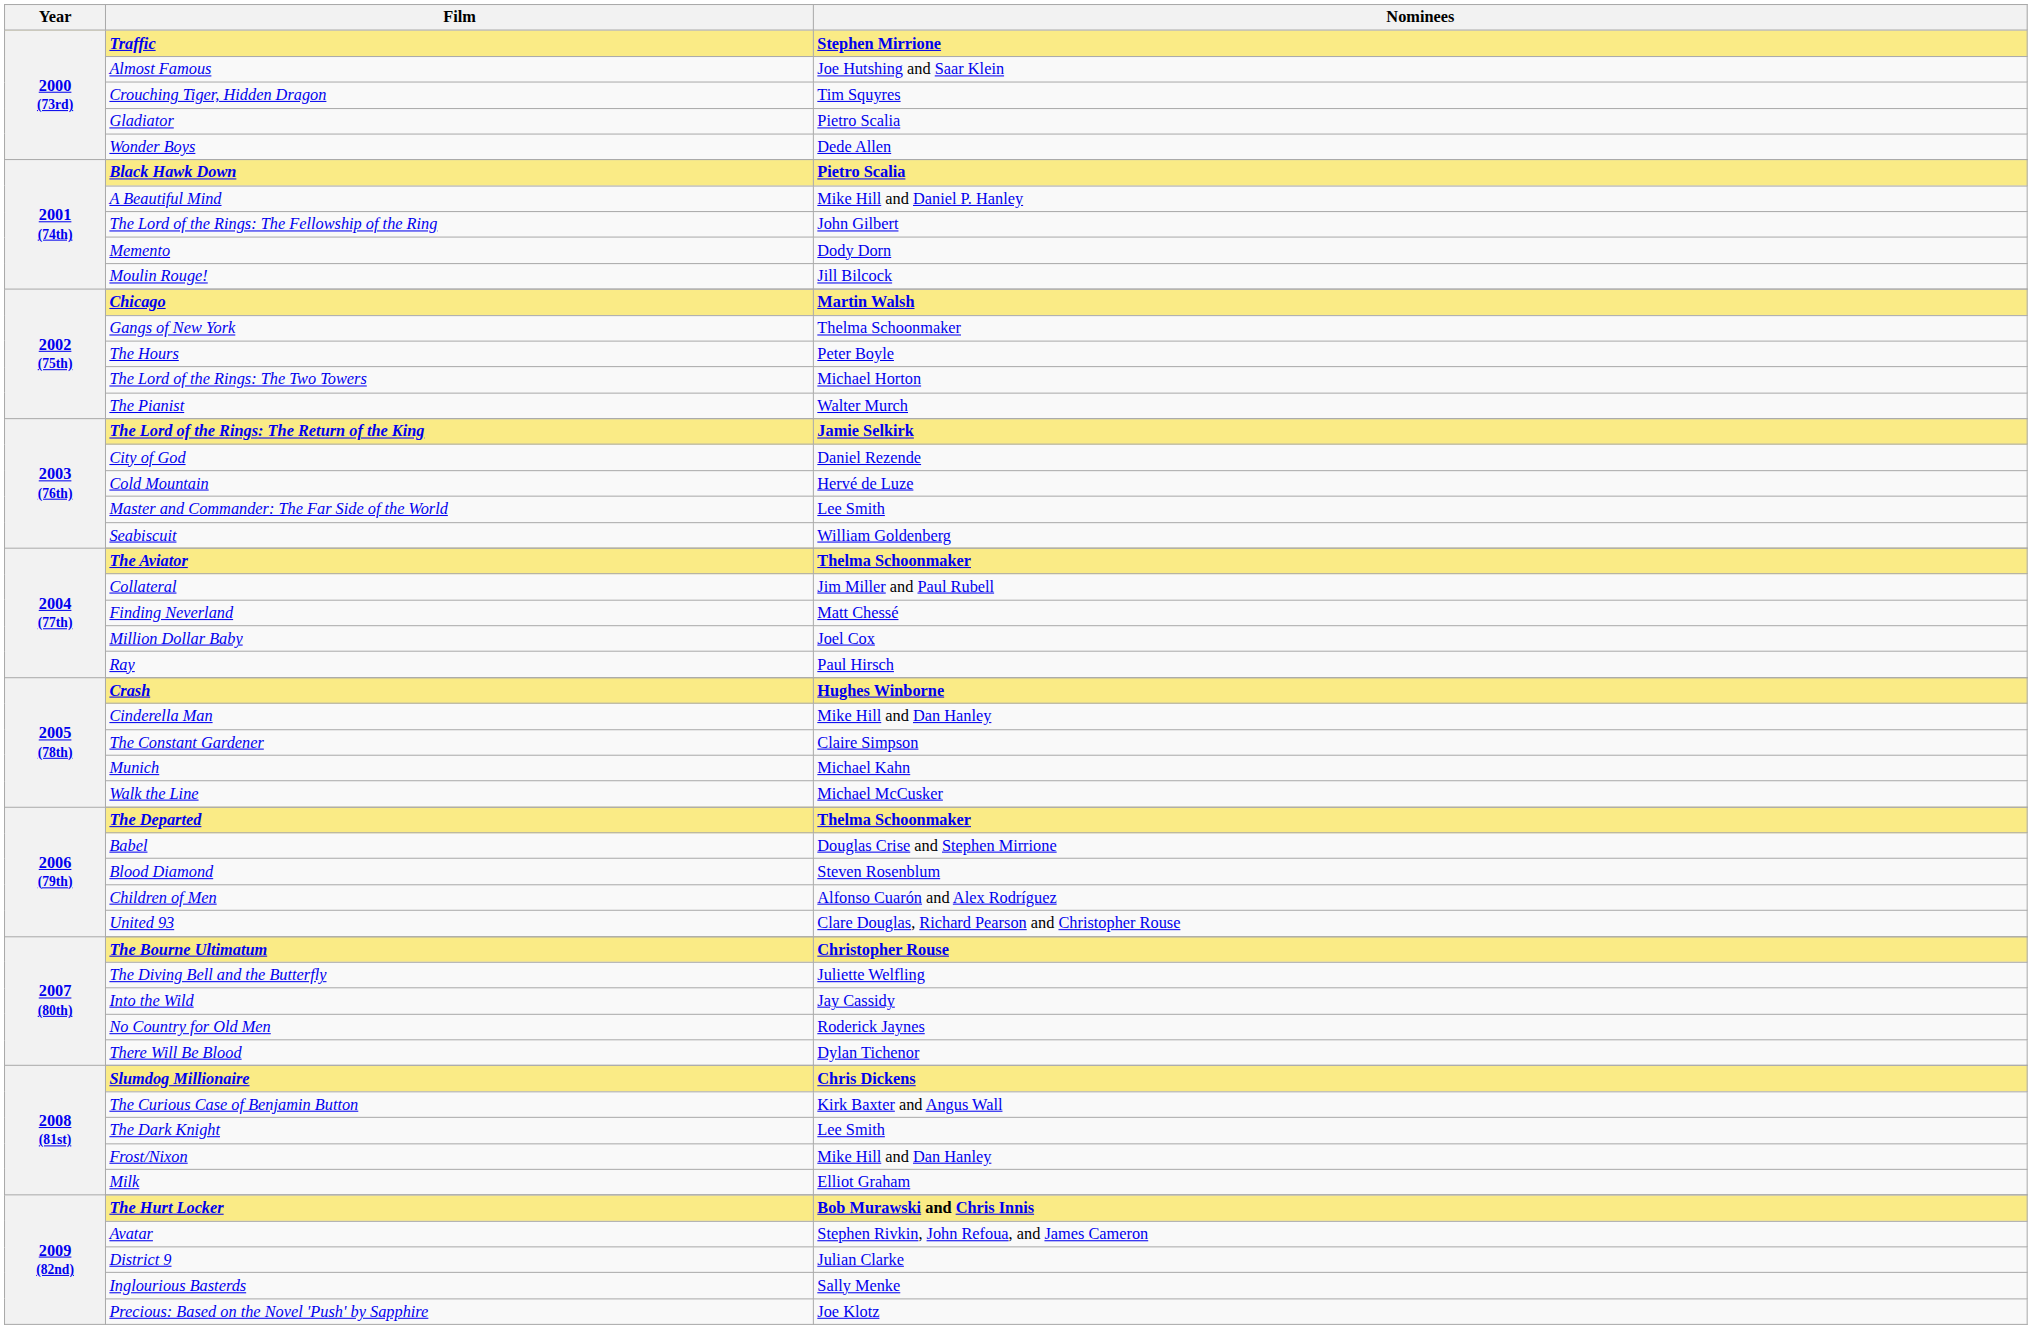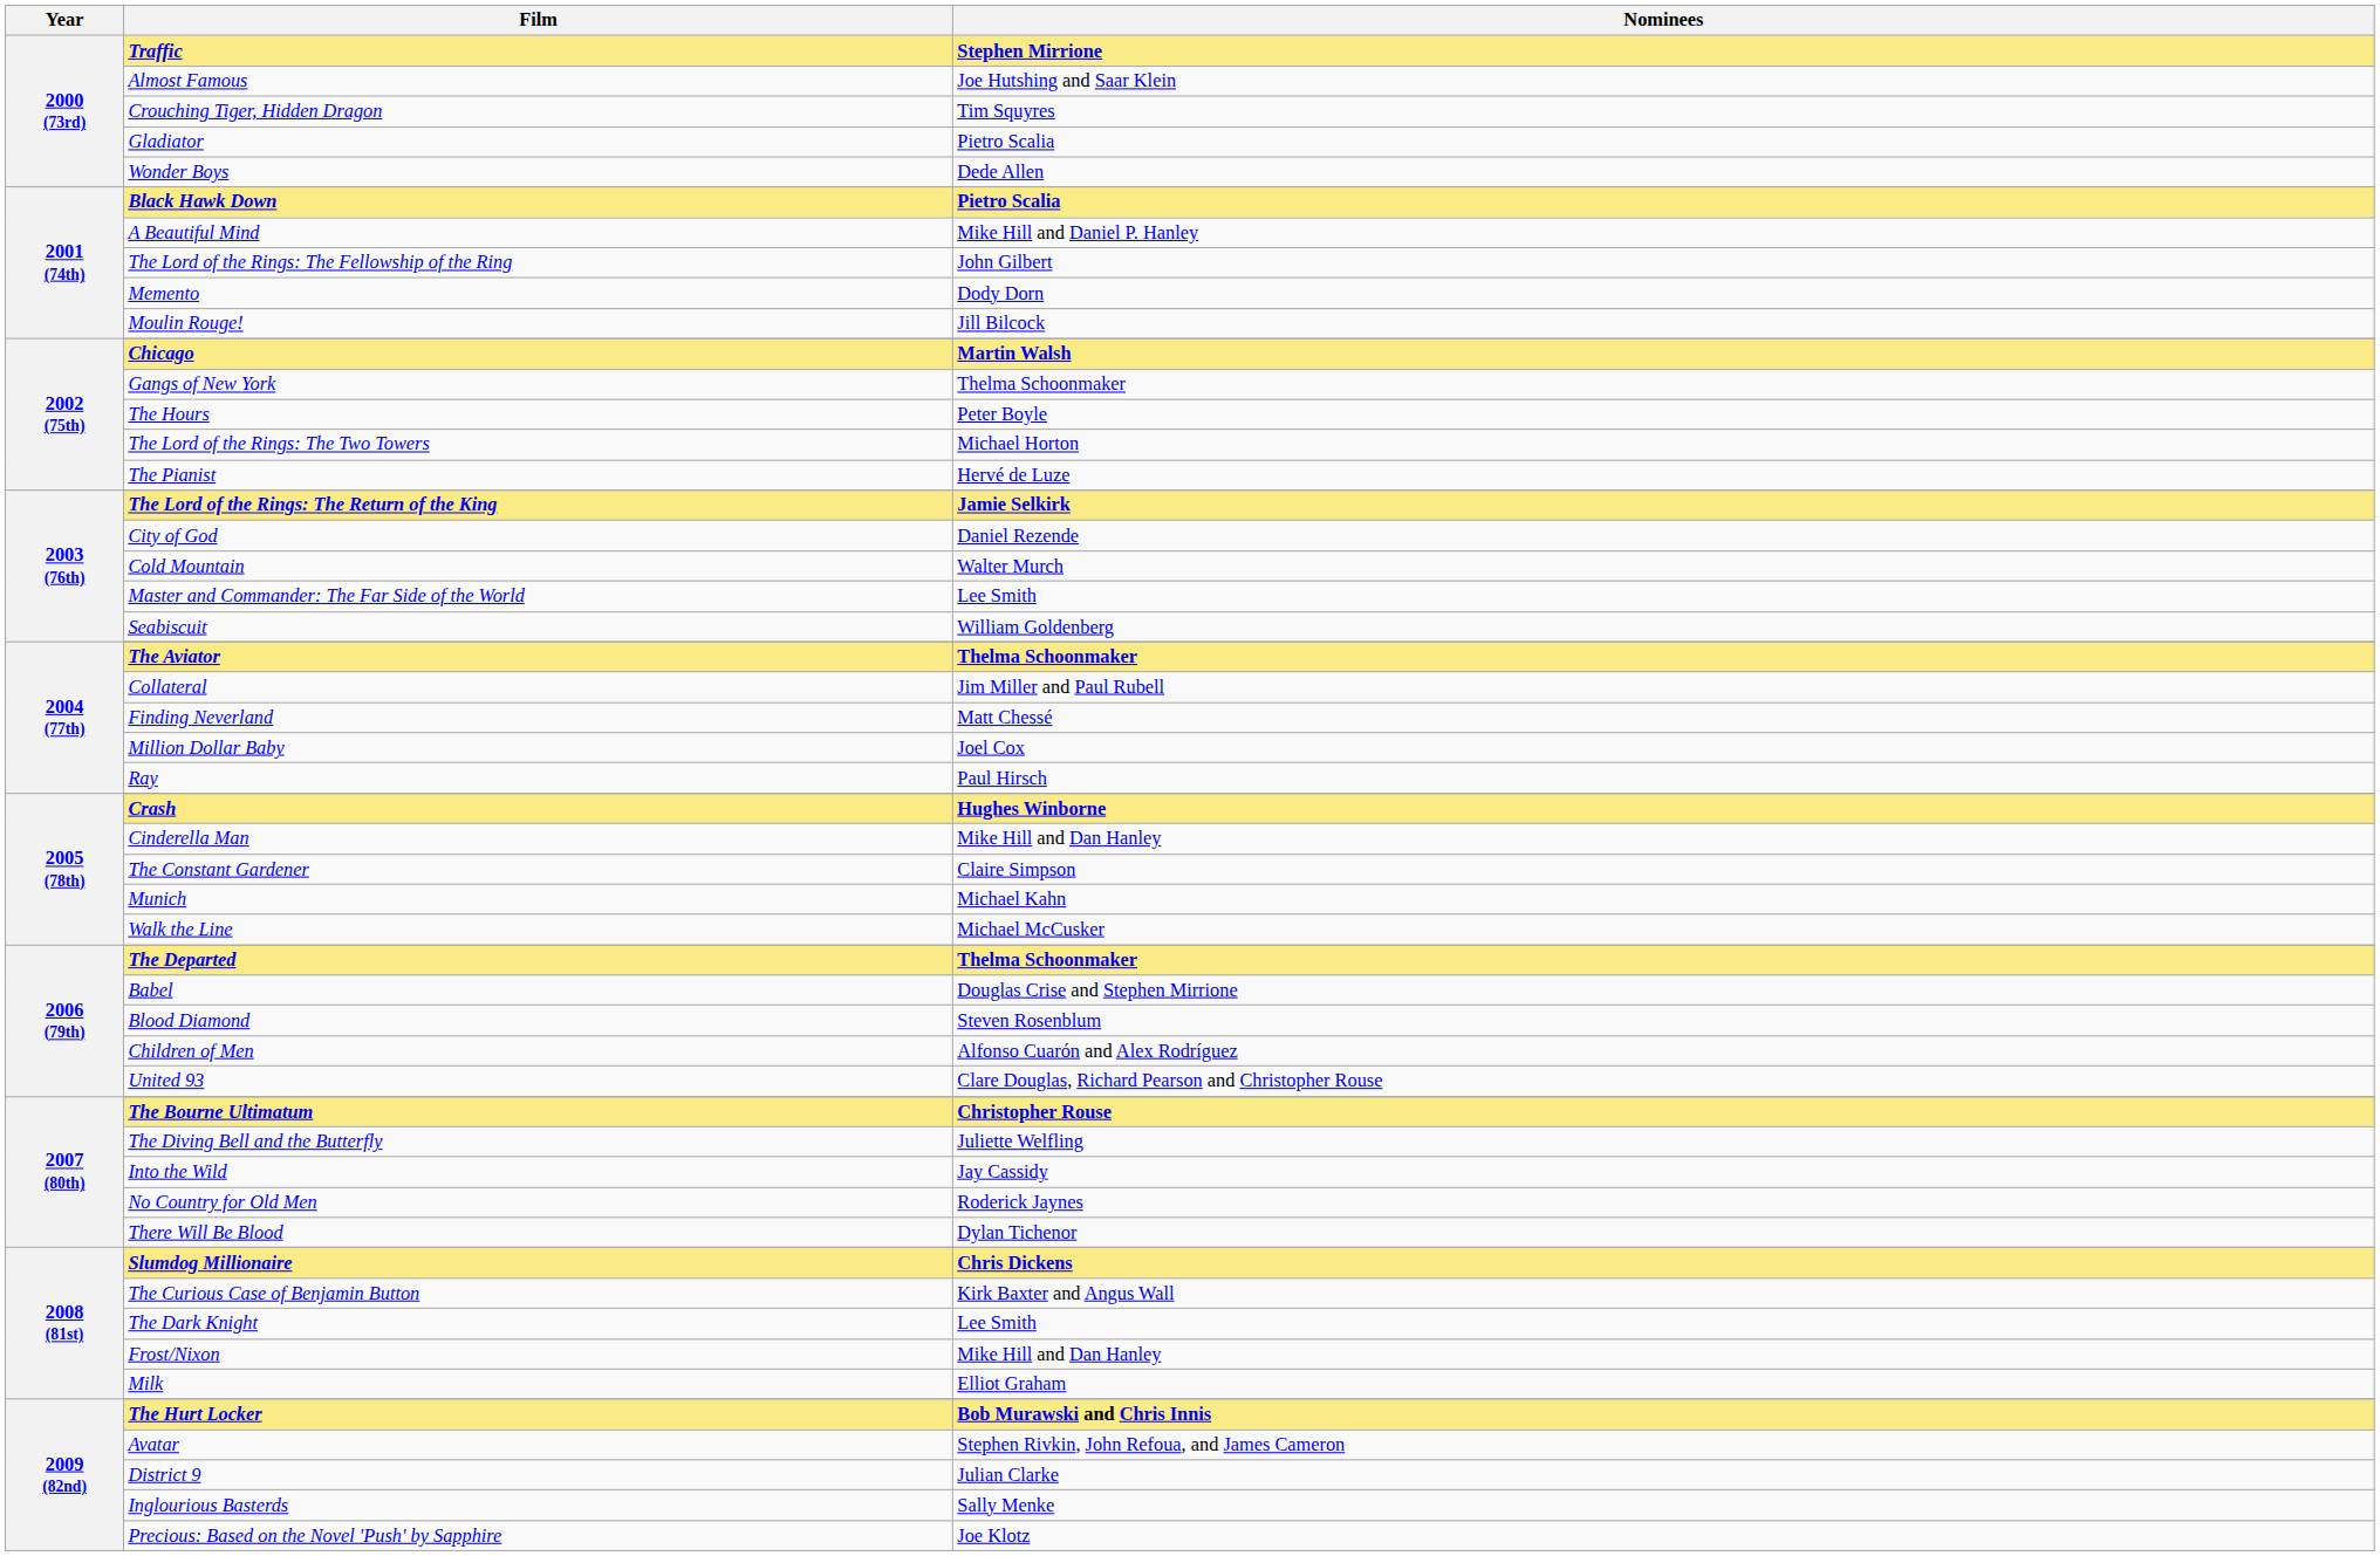The Pianist | Nominees: Walter Murch -> Hervé de Luze
Cold Mountain | Nominees: Hervé de Luze -> Walter Murch
